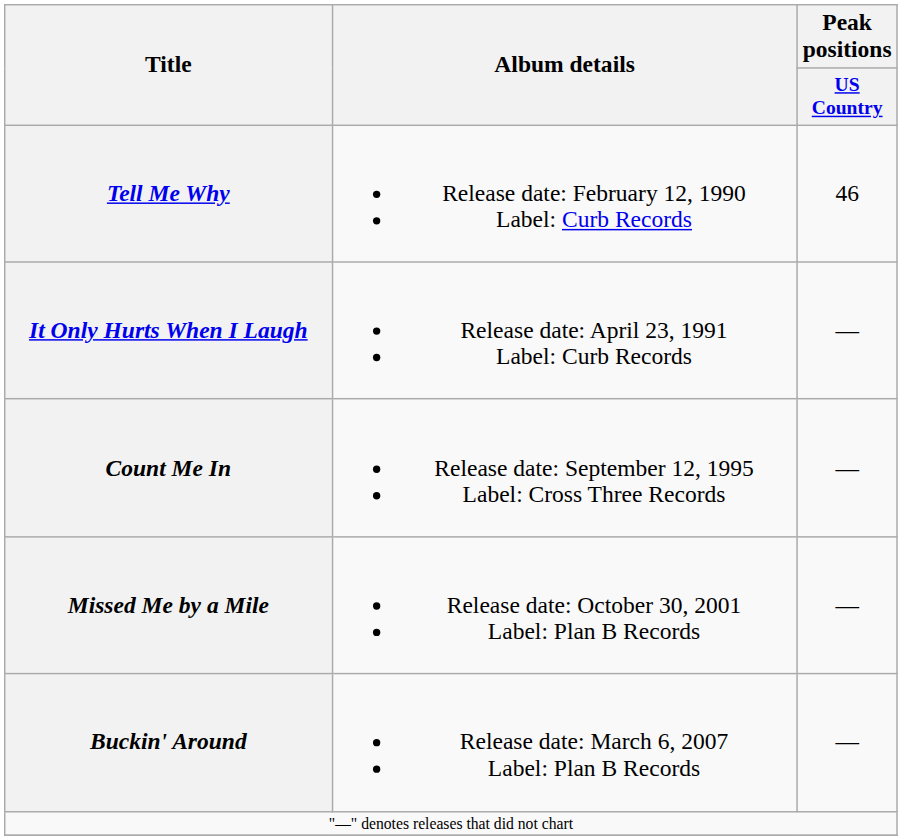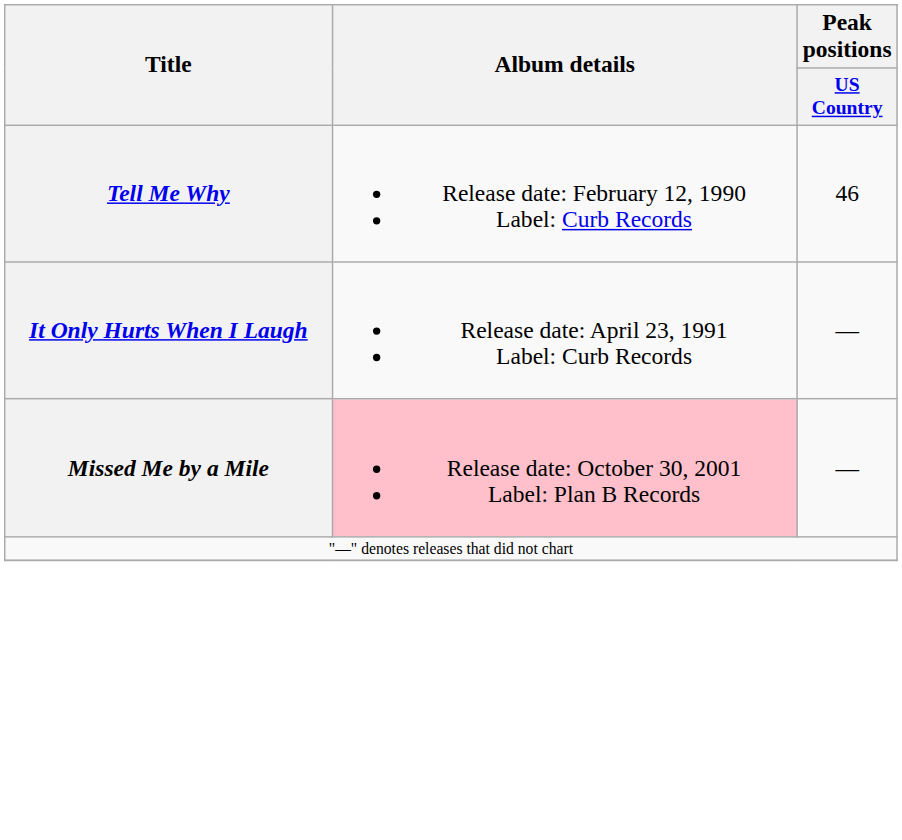- row: Count Me In | Release date: September 12, 1995 Label: Cross Three Records | —
Missed Me by a Mile | Album details: no background -> pink background
- row: Buckin' Around | Release date: March 6, 2007 Label: Plan B Records | —
